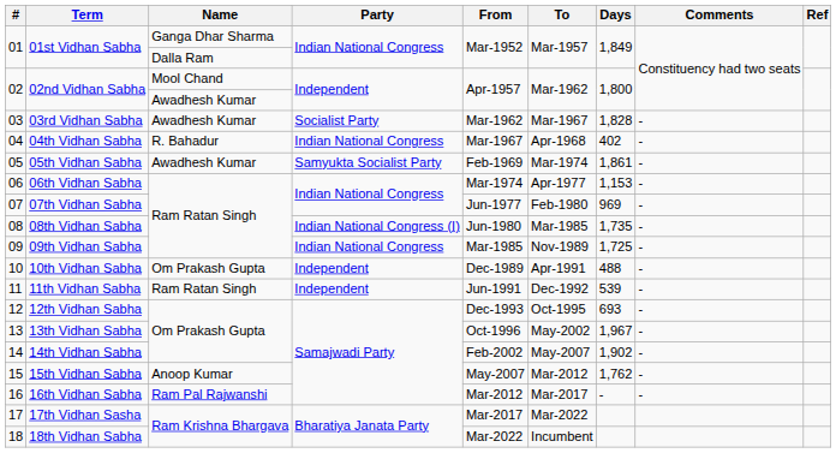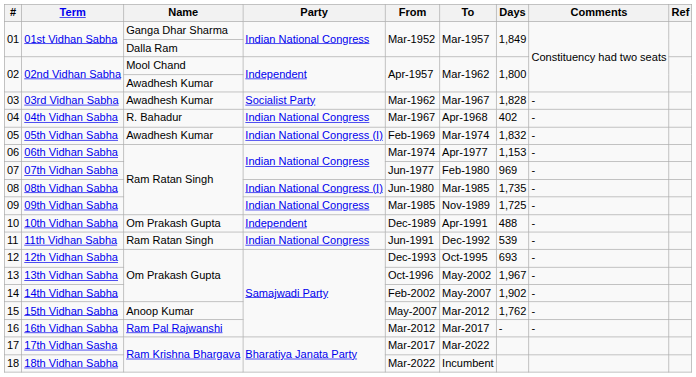05th Vidhan Sabha | Party: Samyukta Socialist Party -> Indian National Congress (I)
05th Vidhan Sabha | Days: 1,861 -> 1,832
11th Vidhan Sabha | Party: Independent -> Indian National Congress
